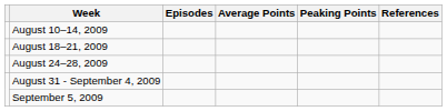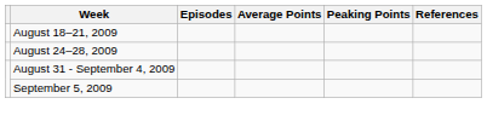- row: August 10–14, 2009
